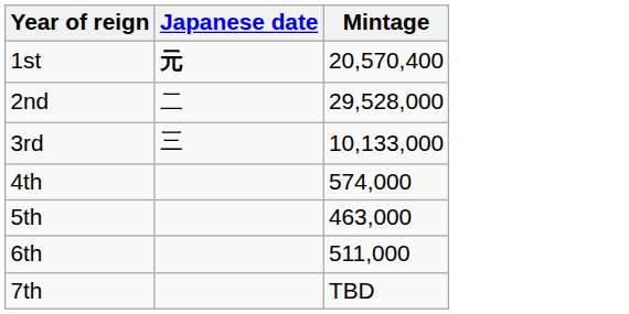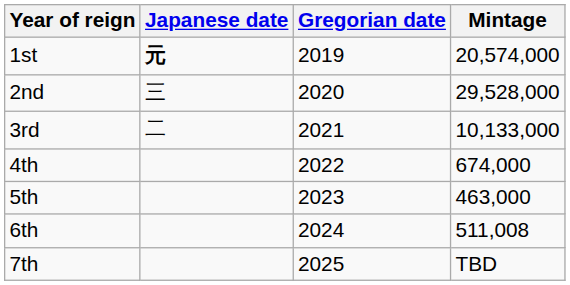+ column: Gregorian date | 2019 | 2020 | 2021 | 2022 | 2023 | 2024 | 2025
1st | Mintage: 20,570,400 -> 20,574,000
2nd | Japanese date: 二 -> 三
3rd | Japanese date: 三 -> 二
4th | Mintage: 574,000 -> 674,000
6th | Mintage: 511,000 -> 511,008
